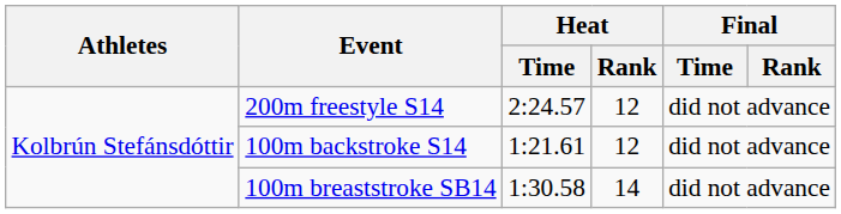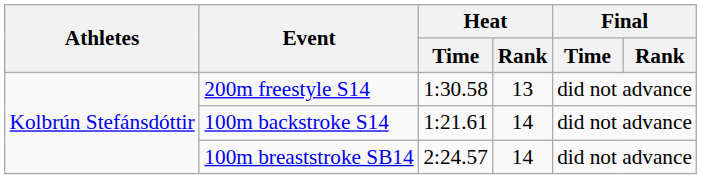200m freestyle S14 | Heat / Time: 2:24.57 -> 1:30.58
200m freestyle S14 | Heat / Rank: 12 -> 13
100m backstroke S14 | Heat / Rank: 12 -> 14
100m breaststroke SB14 | Heat / Time: 1:30.58 -> 2:24.57
